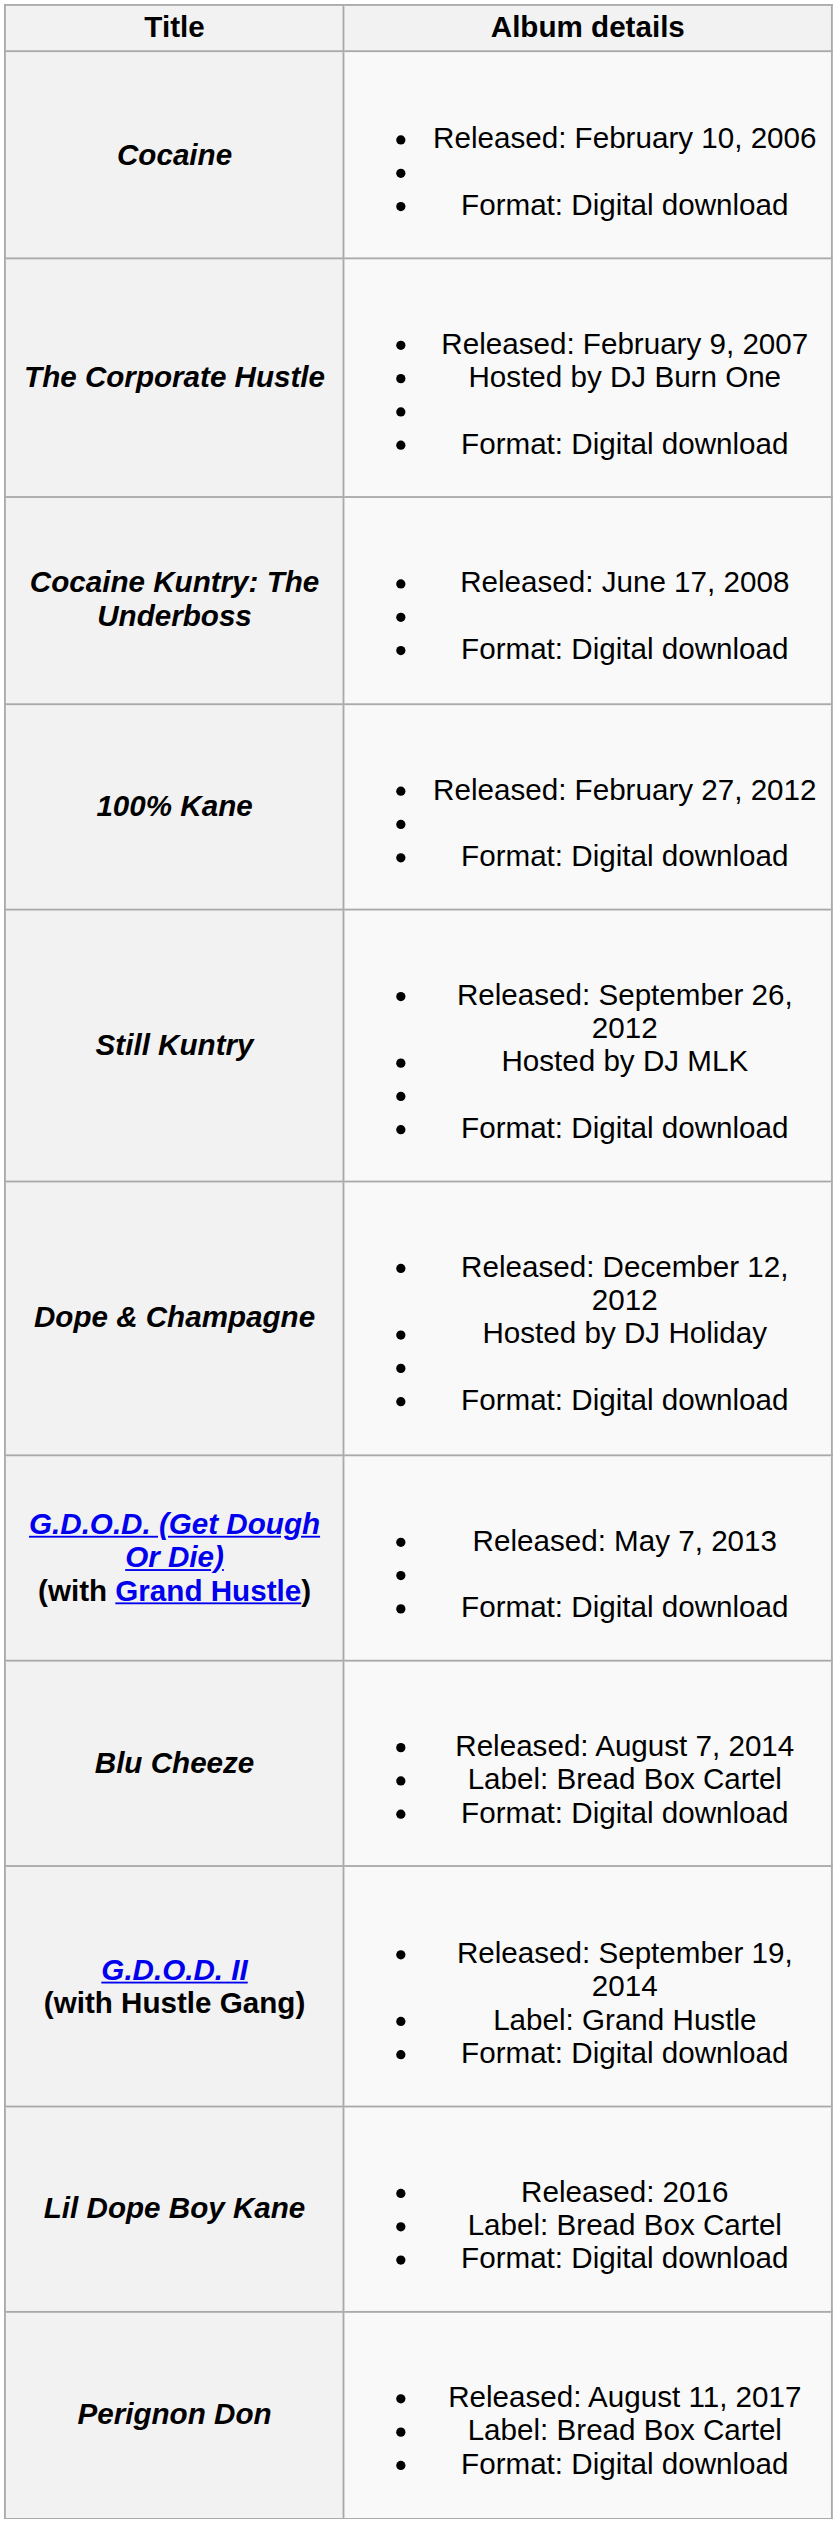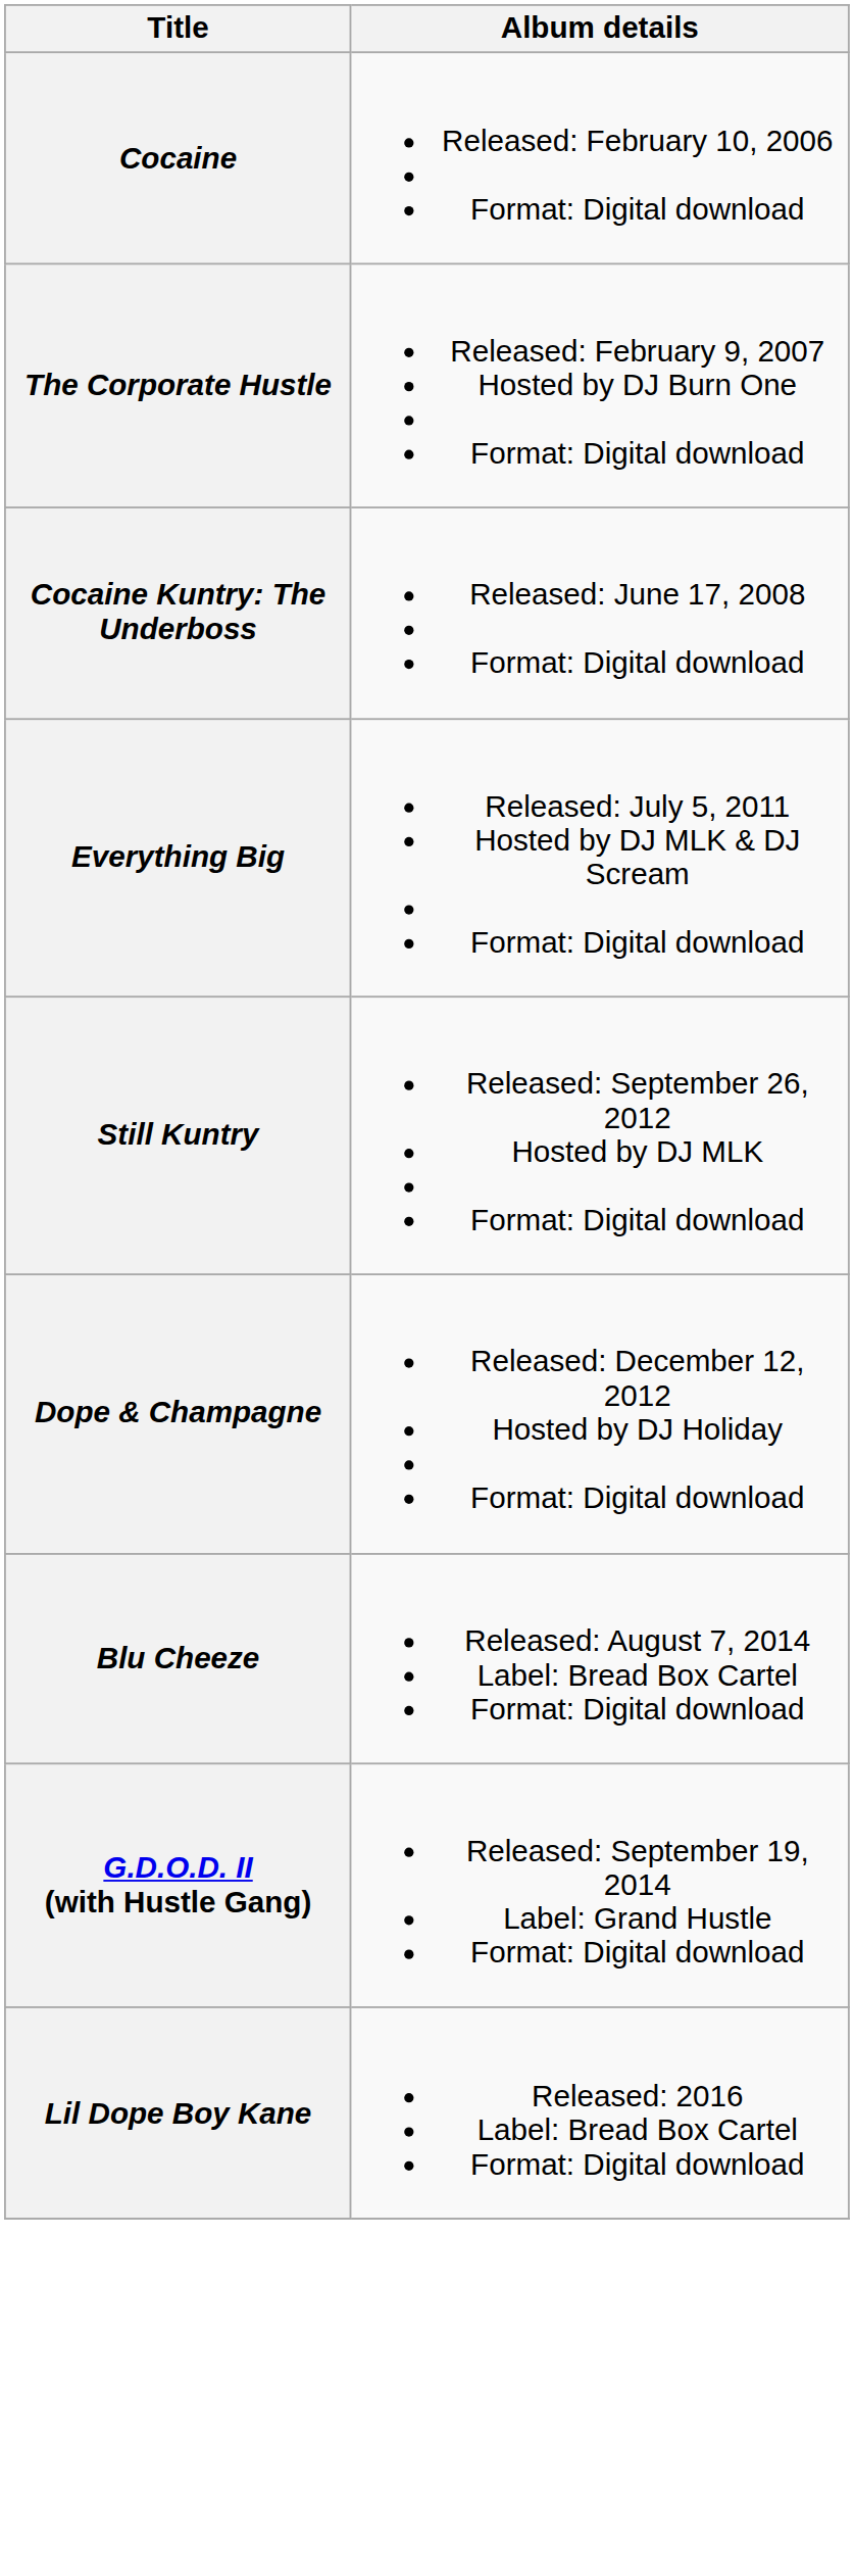+ row: Everything Big | Released: July 5, 2011 Hosted by DJ MLK & DJ Scream Format: Digital download
- row: 100% Kane | Released: February 27, 2012 Format: Digital download
- row: G.D.O.D. (Get Dough Or Die) (with Grand Hustle) | Released: May 7, 2013 Format: Digital download
- row: Perignon Don | Released: August 11, 2017 Label: Bread Box Cartel Format: Digital download
